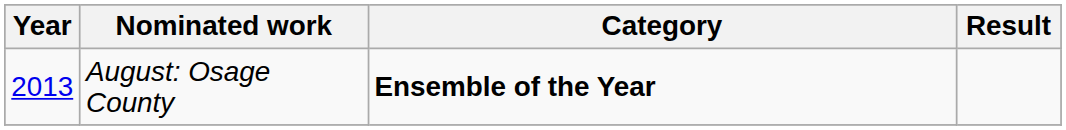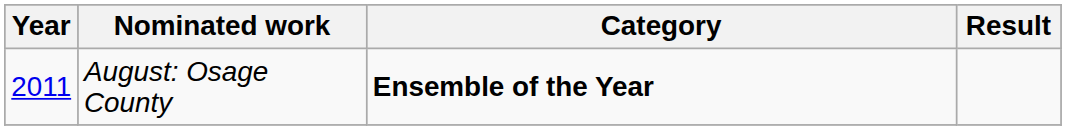August: Osage County | Year: 2013 -> 2011
